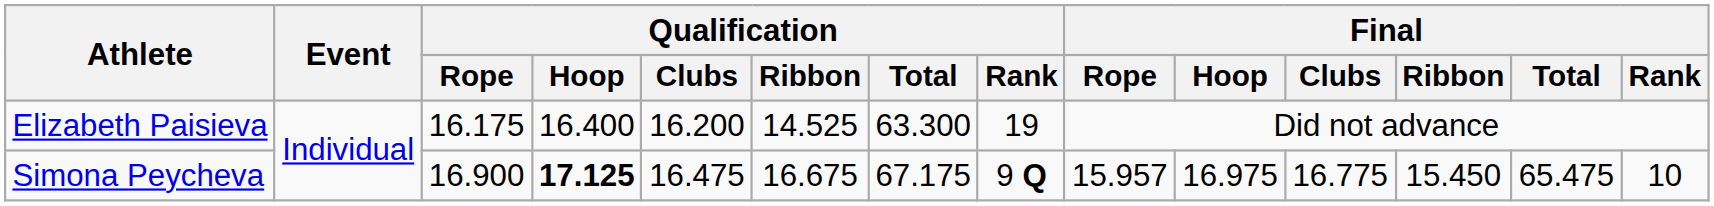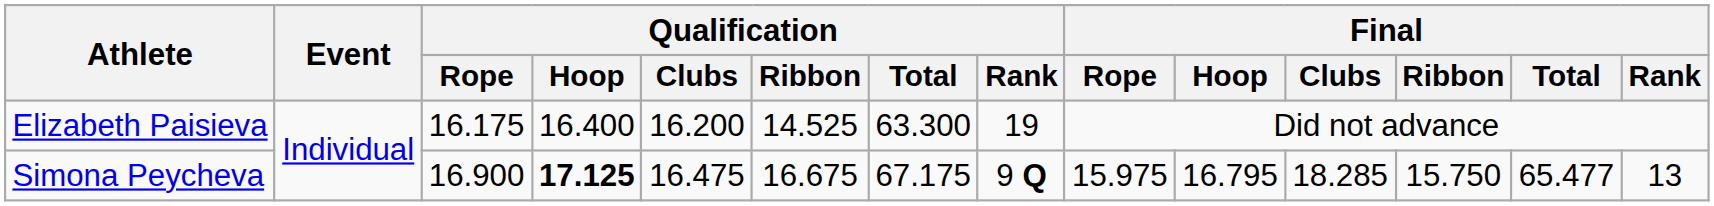Simona Peycheva | Final / Rope: 15.957 -> 15.975
Simona Peycheva | Final / Hoop: 16.975 -> 16.795
Simona Peycheva | Final / Clubs: 16.775 -> 18.285
Simona Peycheva | Final / Ribbon: 15.450 -> 15.750
Simona Peycheva | Final / Total: 65.475 -> 65.477
Simona Peycheva | Final / Rank: 10 -> 13
